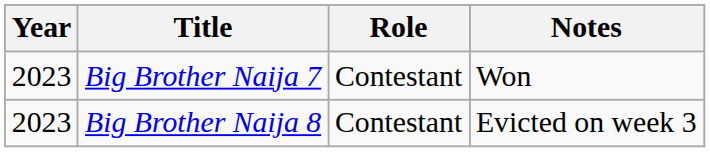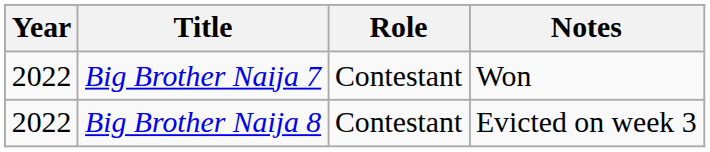Big Brother Naija 7 | Year: 2023 -> 2022
Big Brother Naija 8 | Year: 2023 -> 2022
